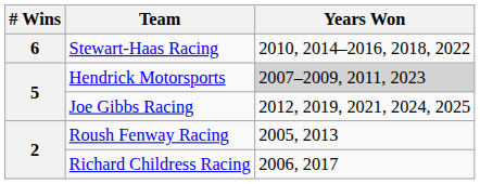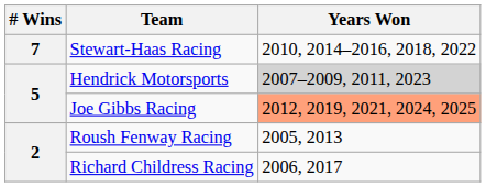Stewart-Haas Racing | # Wins: 6 -> 7
Joe Gibbs Racing | Years Won: no background -> lightsalmon background
